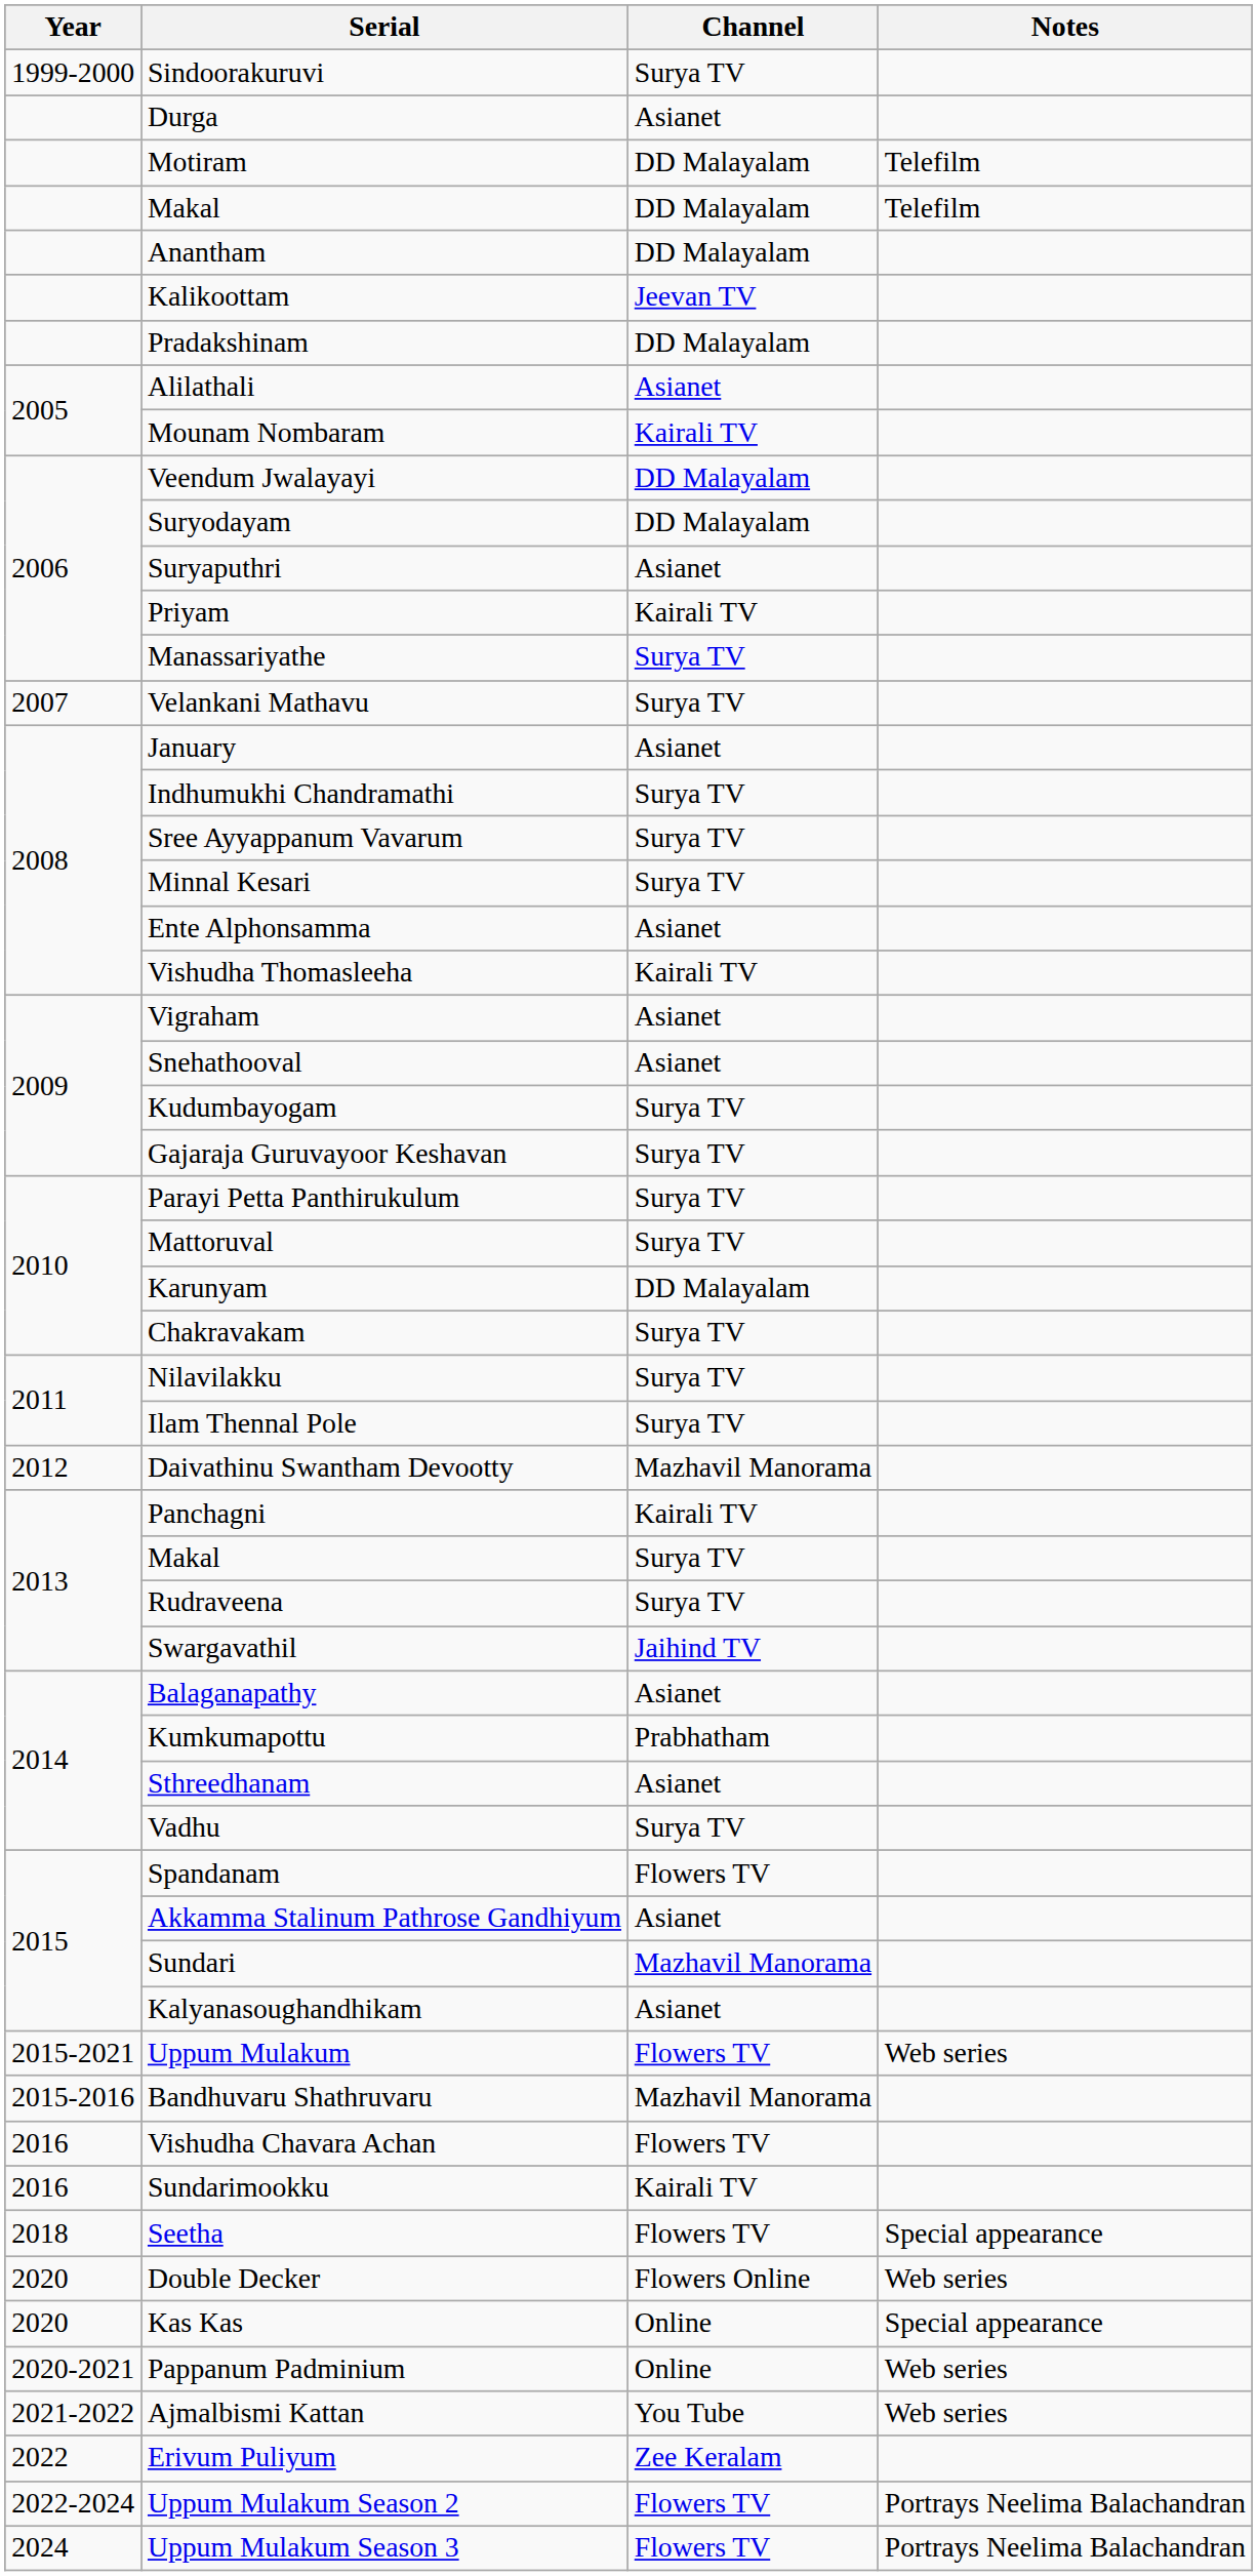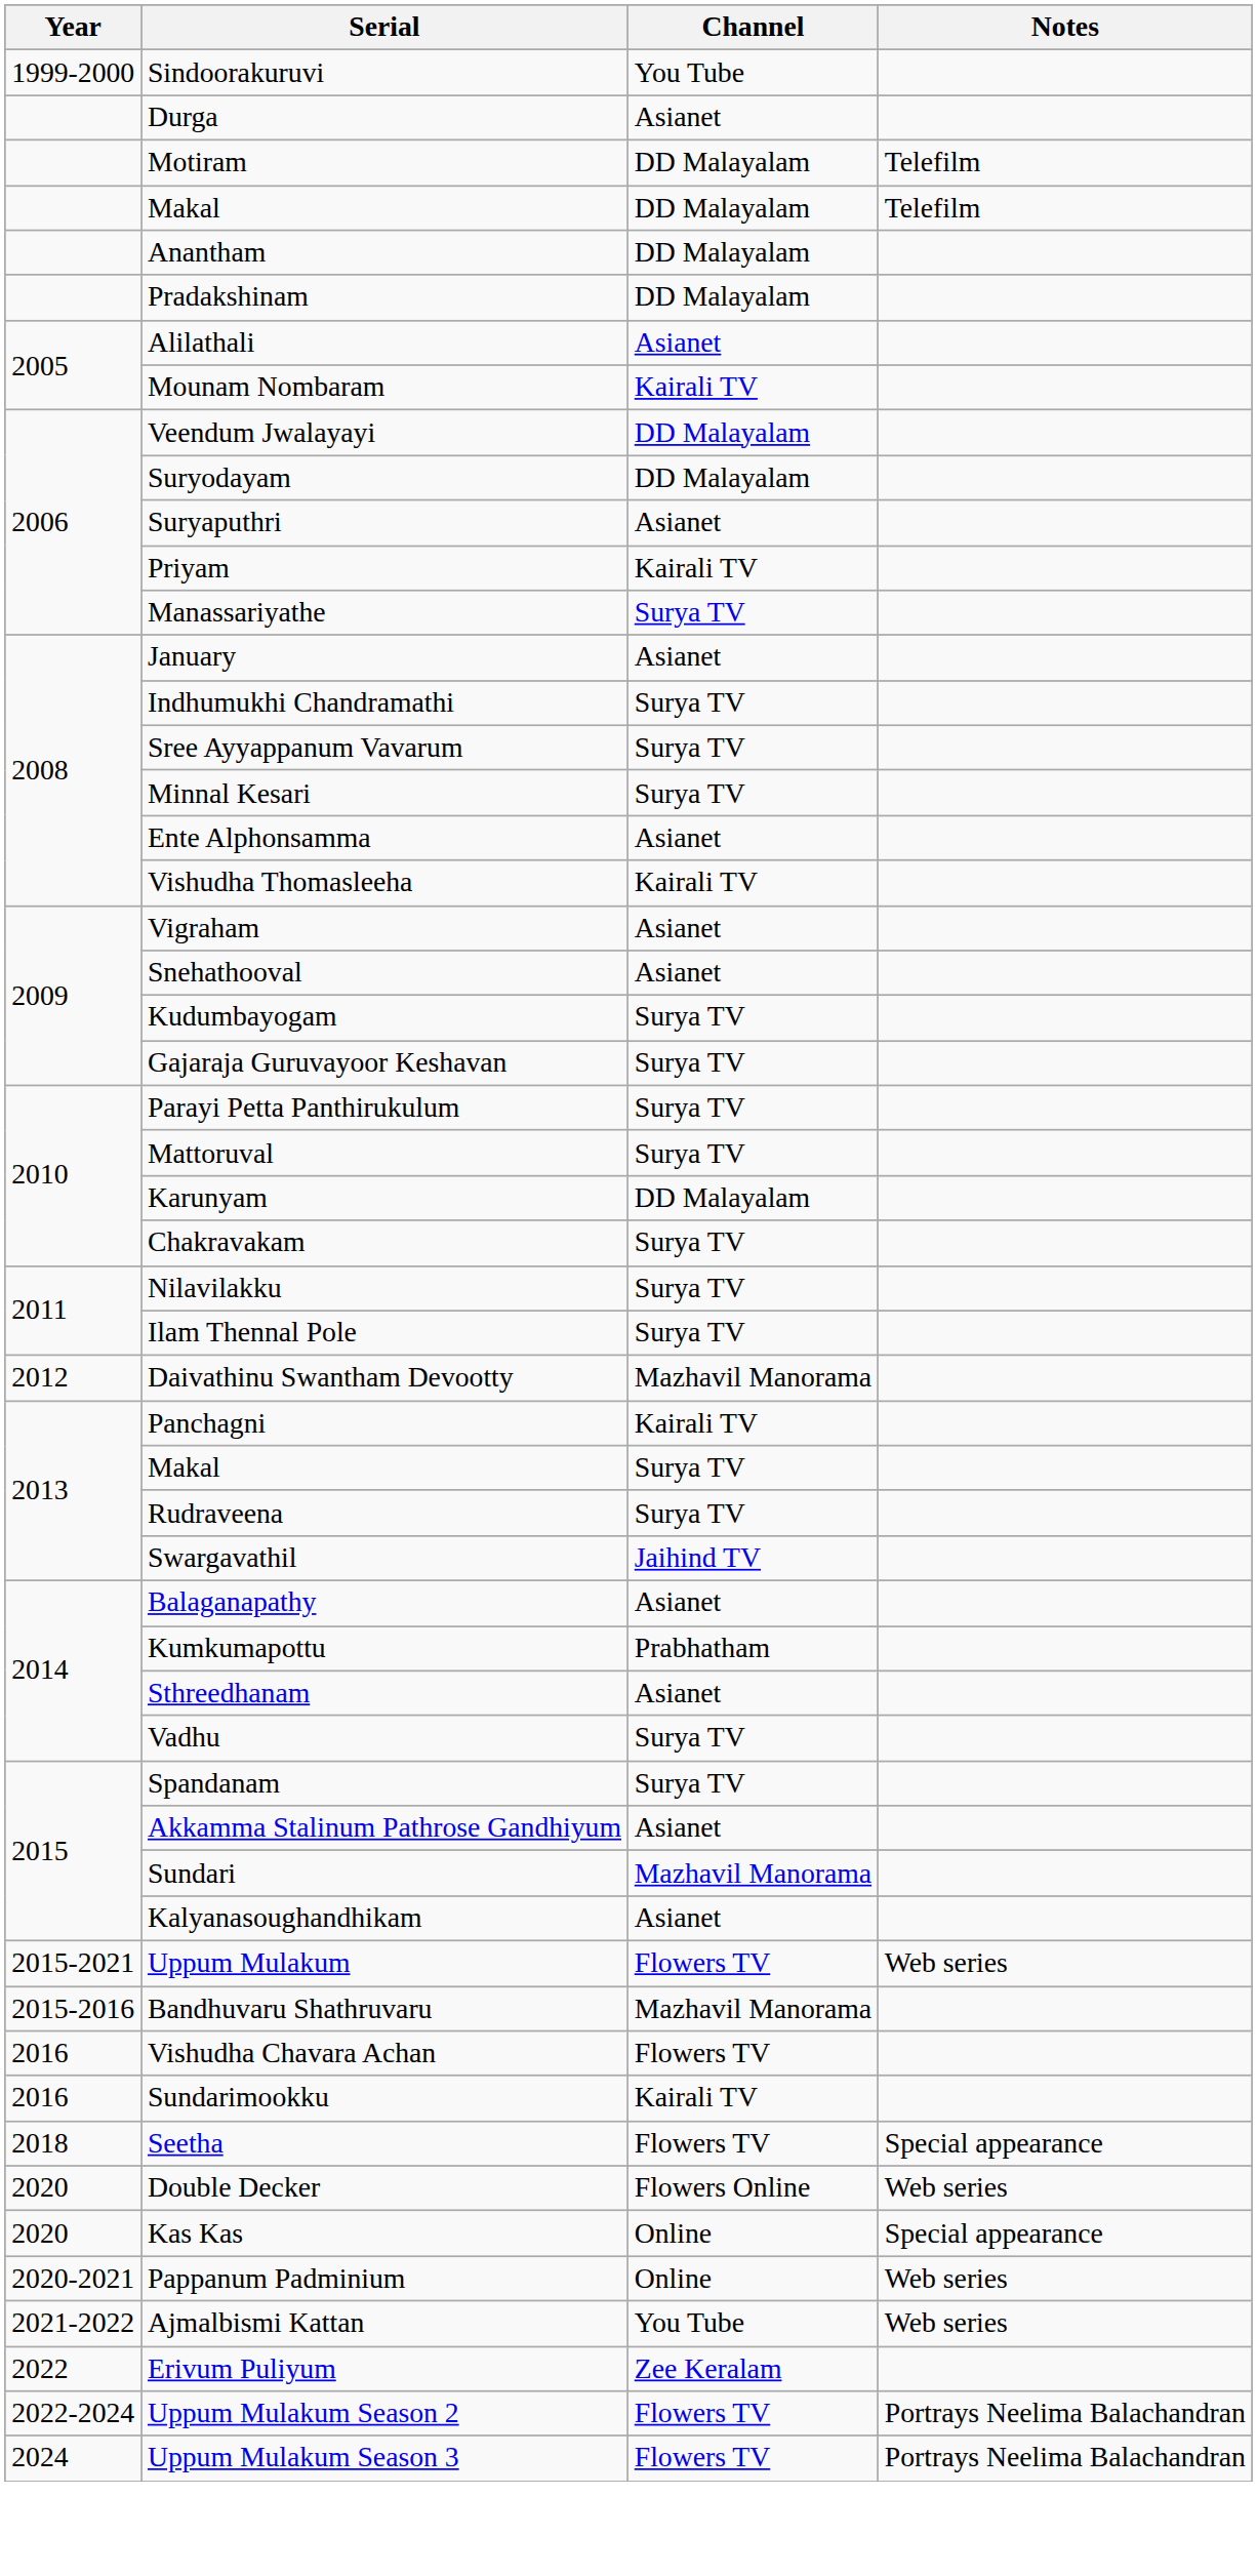Sindoorakuruvi | Channel: Surya TV -> You Tube
- row: Kalikoottam | Jeevan TV
- row: 2007 | Velankani Mathavu | Surya TV
Spandanam | Channel: Flowers TV -> Surya TV
